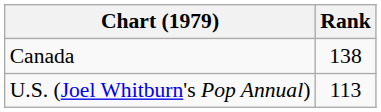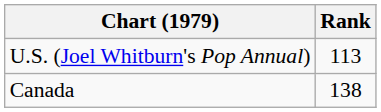rows swapped: Canada <-> U.S. (Joel Whitburn's Pop Annual)
